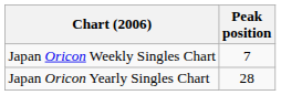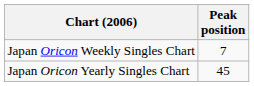Japan Oricon Yearly Singles Chart | Peak position: 28 -> 45
